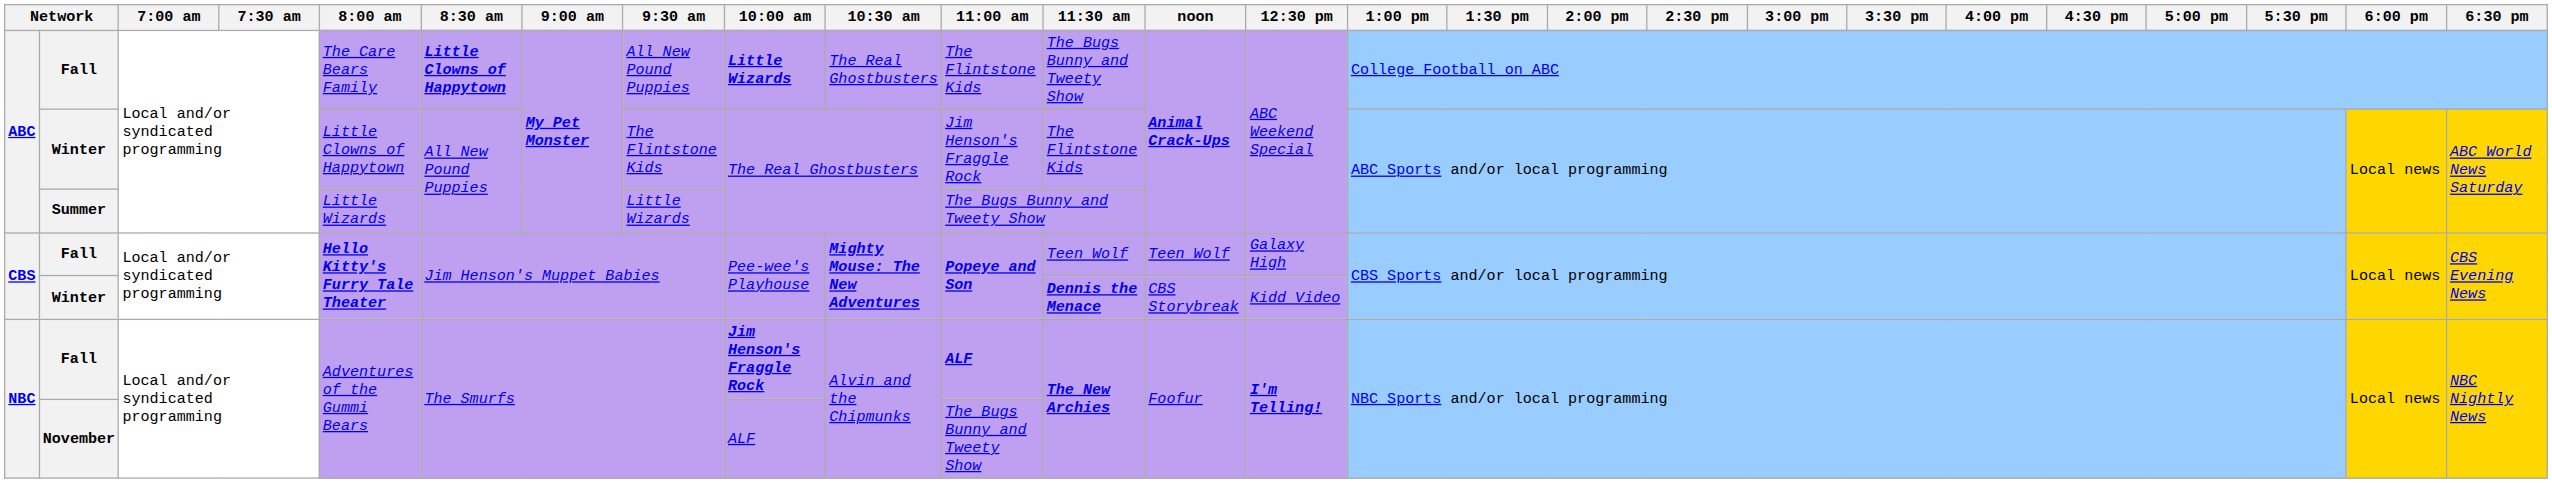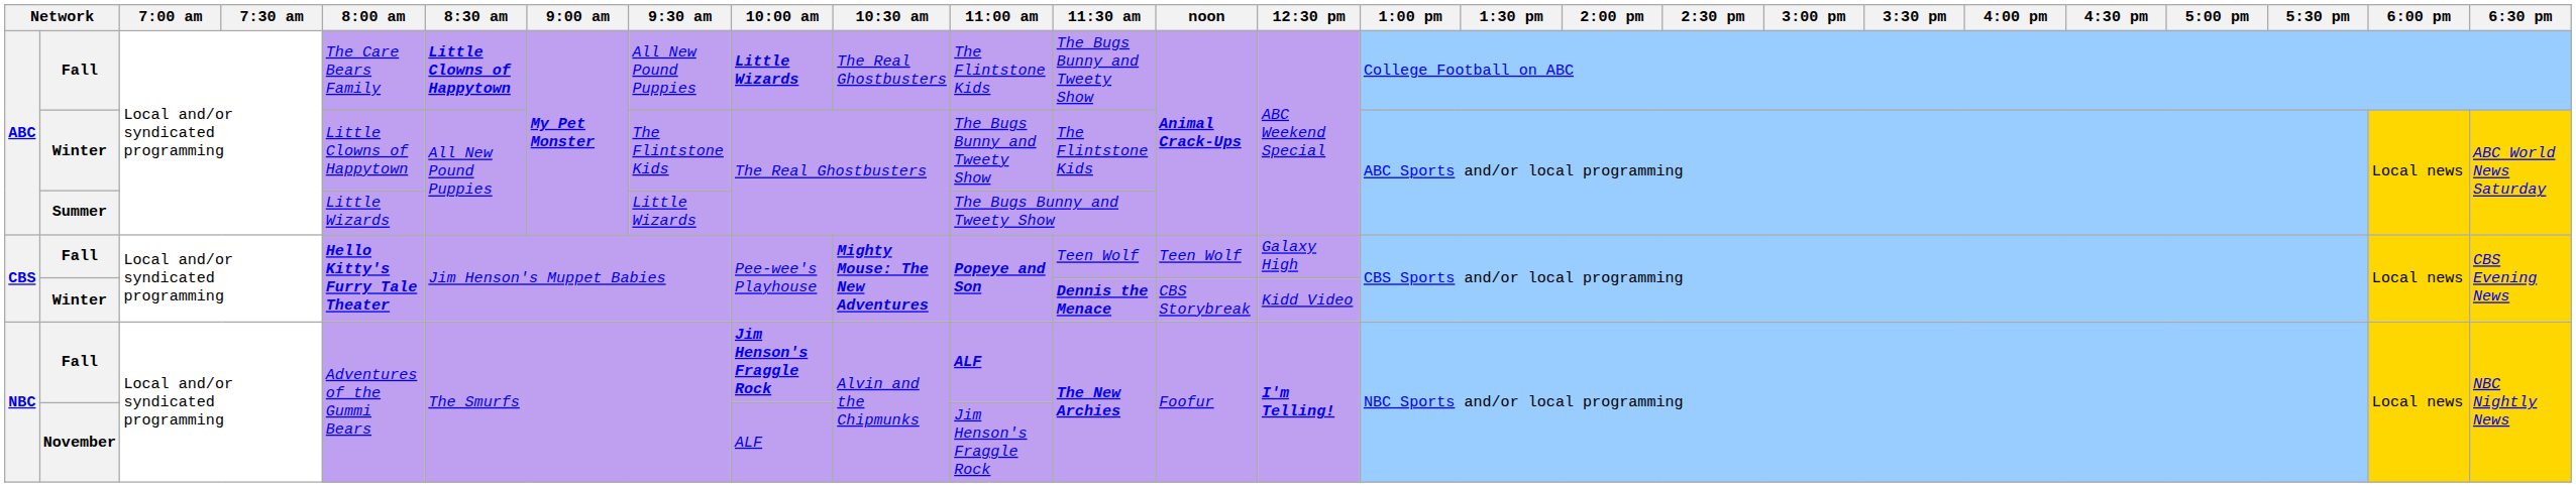ABC / Winter | 11:00 am: Jim Henson's Fraggle Rock -> The Bugs Bunny and Tweety Show
November | 11:00 am: The Bugs Bunny and Tweety Show -> Jim Henson's Fraggle Rock
